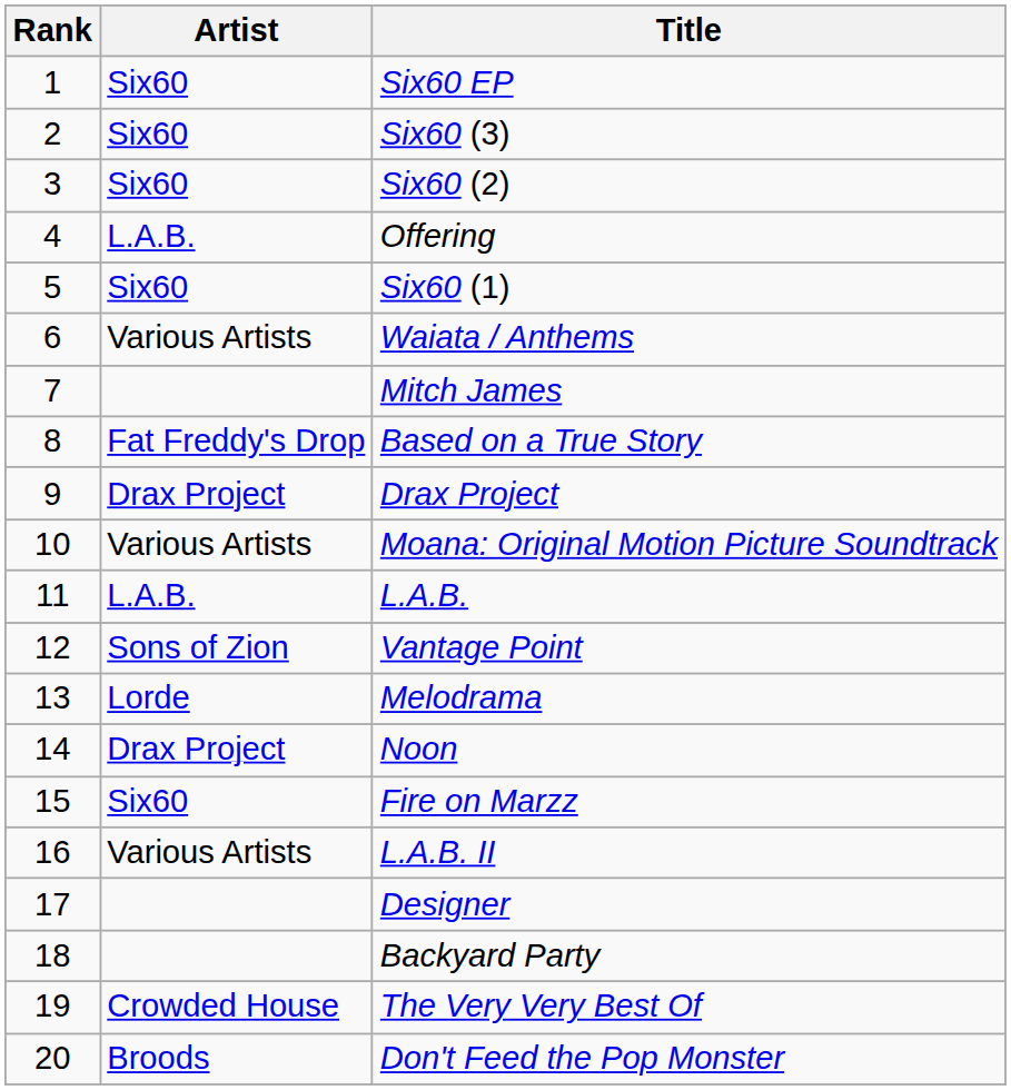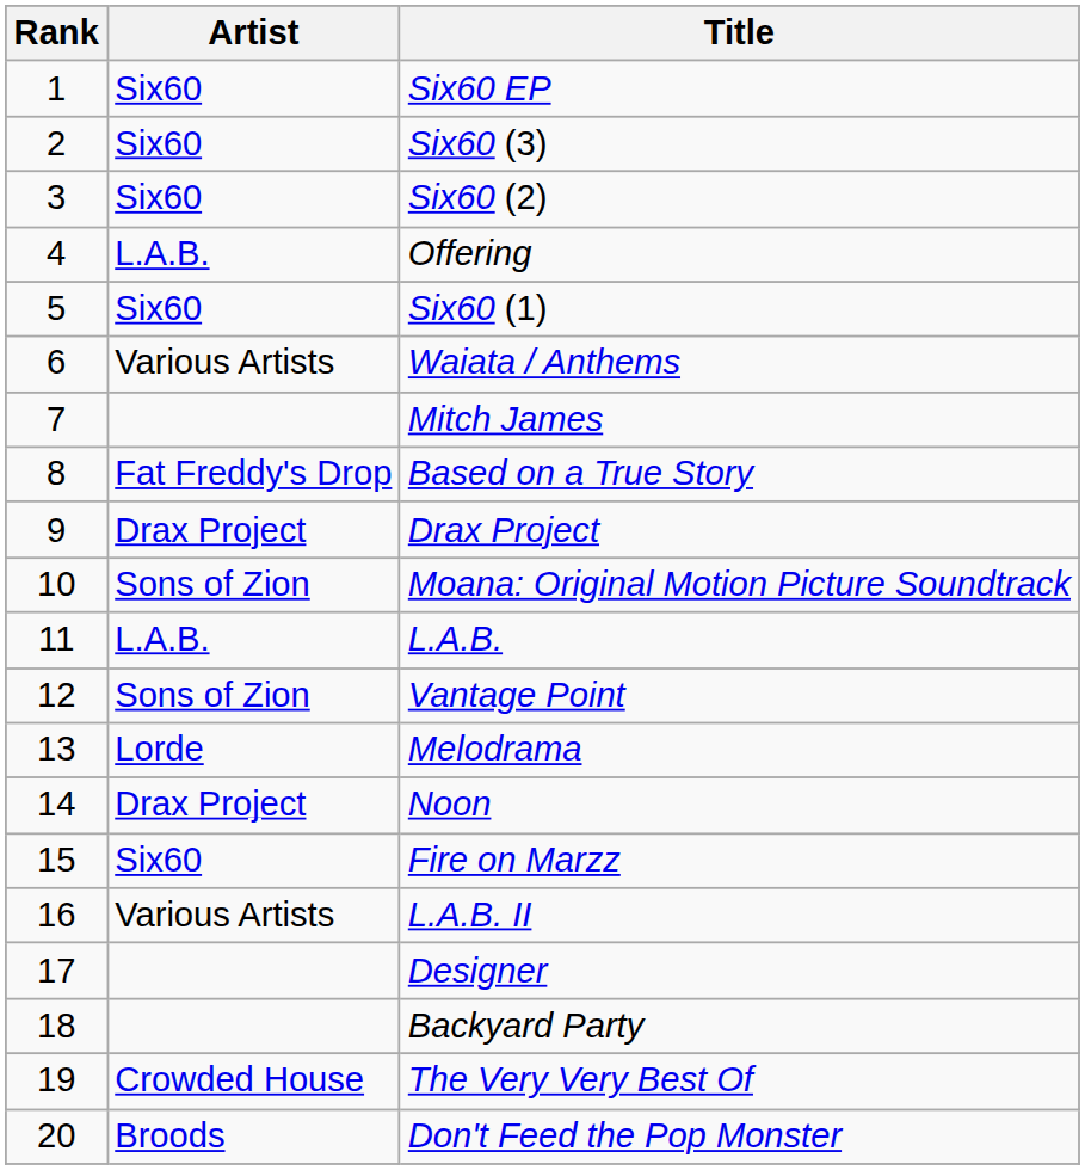Moana: Original Motion Picture Soundtrack | Artist: Various Artists -> Sons of Zion
